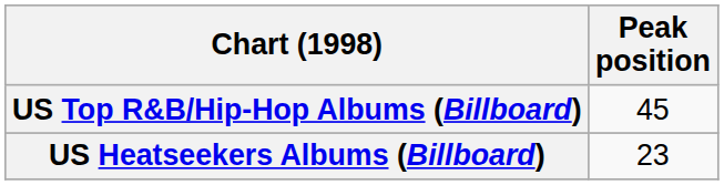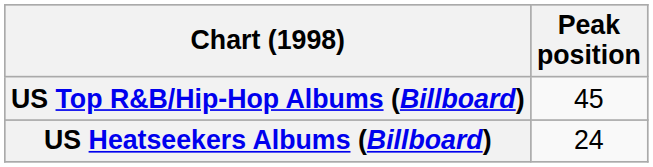US Heatseekers Albums (Billboard) | Peak position: 23 -> 24
